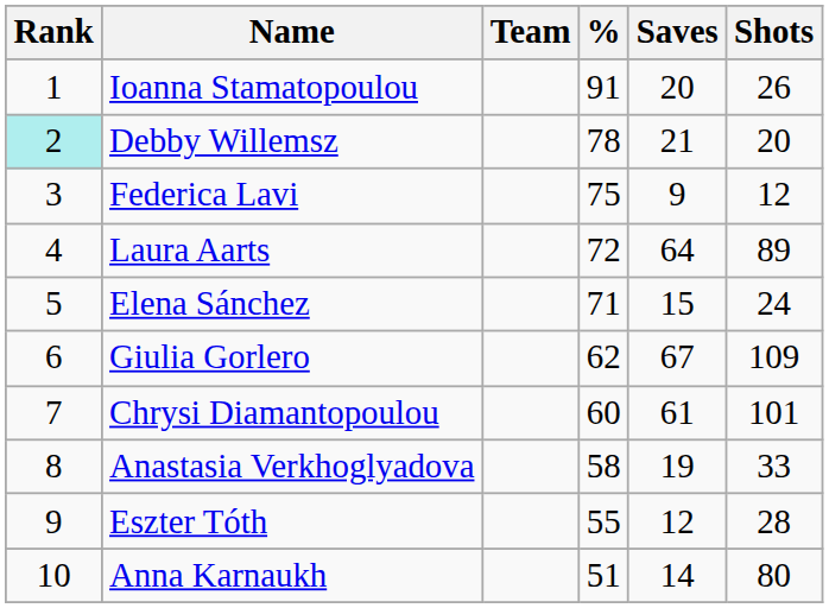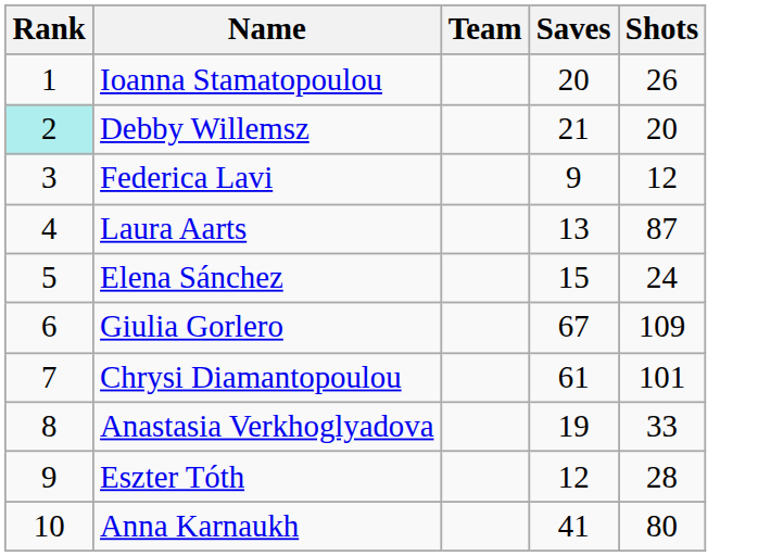- column: % | 91 | 78 | 75 | 72 | 71 | 62 | 60 | 58 | 55 | 51
Laura Aarts | Saves: 64 -> 13
Laura Aarts | Shots: 89 -> 87
Anna Karnaukh | Saves: 14 -> 41
